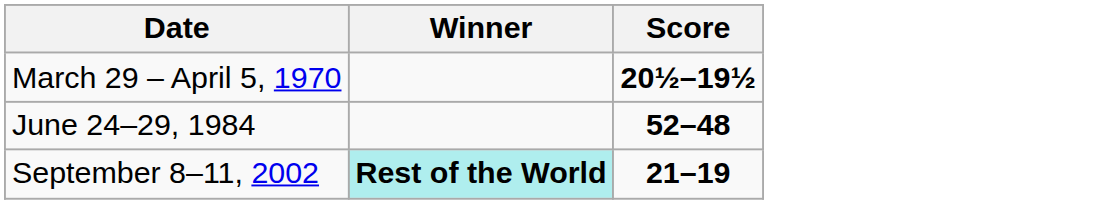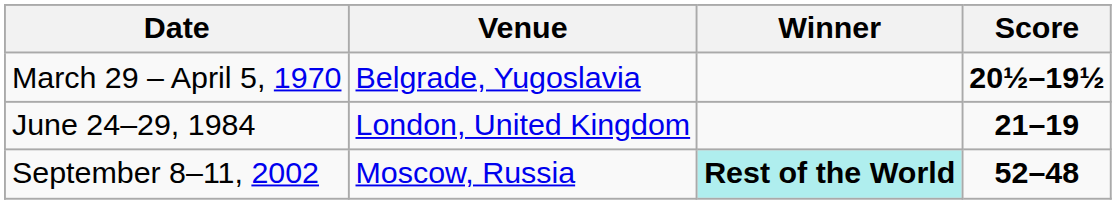+ column: Venue | Belgrade, Yugoslavia | London, United Kingdom | Moscow, Russia
June 24–29, 1984 | Score: 52–48 -> 21–19
September 8–11, 2002 | Score: 21–19 -> 52–48
